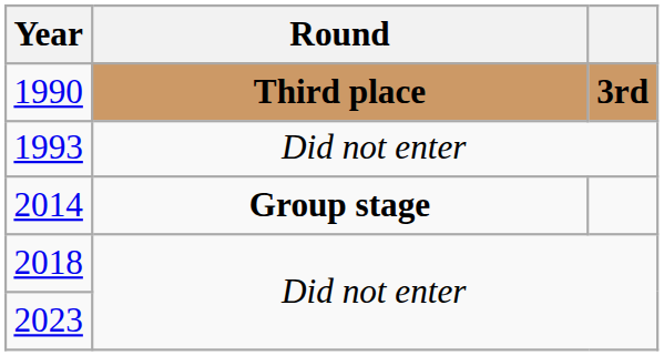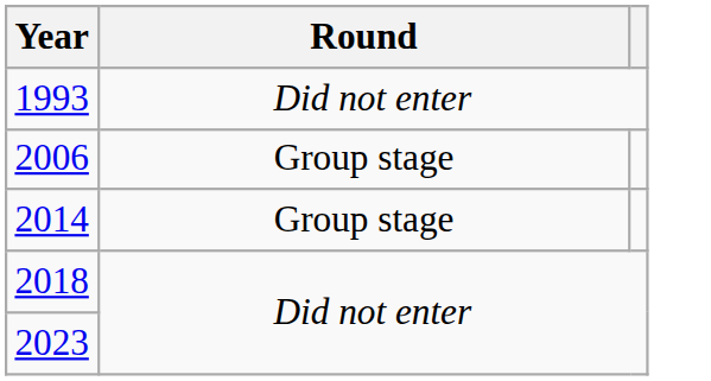- row: 1990 | Third place | 3rd
+ row: 2006 | Group stage
2014 | Round: bold -> normal
